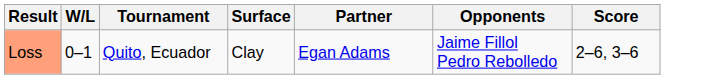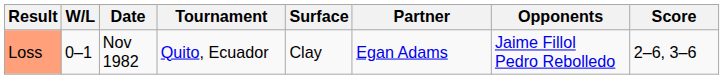+ column: Date | Nov 1982
